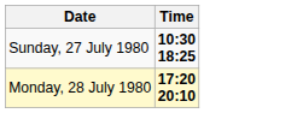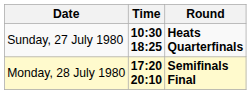+ column: Round | Heats Quarterfinals | Semifinals Final
